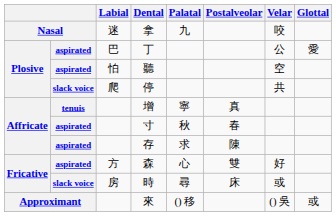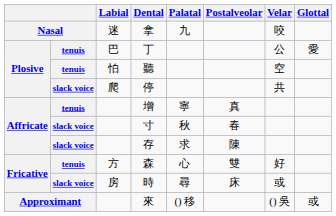丁 | column 2: aspirated -> tenuis
聽 | column 2: aspirated -> tenuis
寸 | column 2: aspirated -> slack voice
存 | column 2: aspirated -> slack voice
森 | column 2: aspirated -> tenuis
